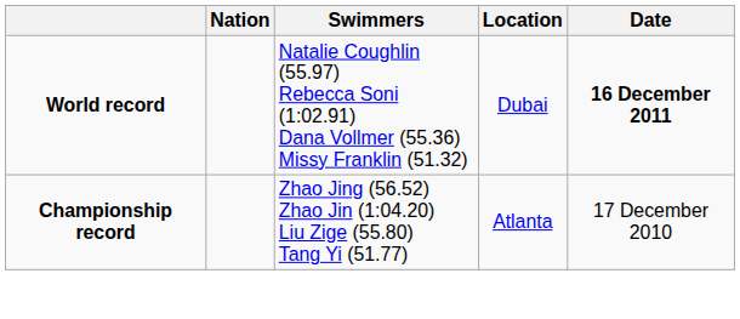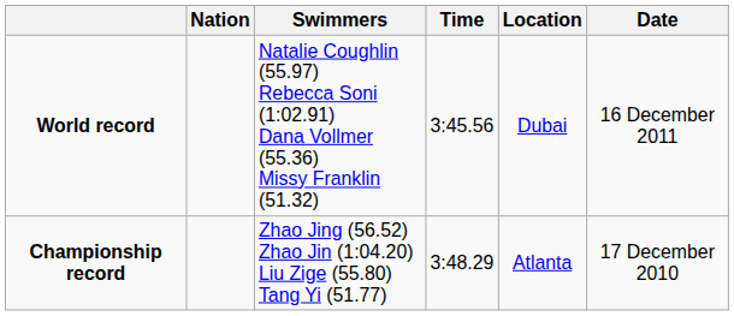+ column: Time | 3:45.56 | 3:48.29
World record | Date: bold -> normal
